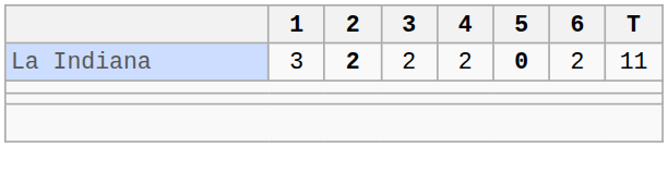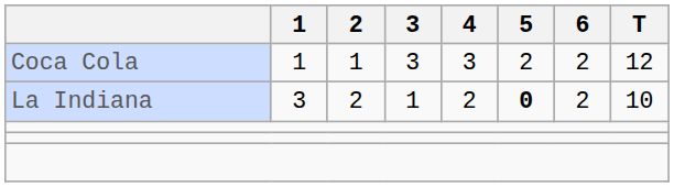+ row: Coca Cola | 1 | 1 | 3 | 3 | 2 | 2 | 12
La Indiana | 2: bold -> normal
La Indiana | 3: 2 -> 1
La Indiana | T: 11 -> 10
